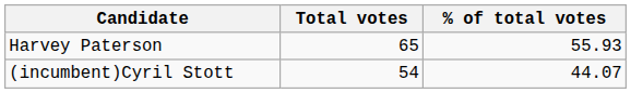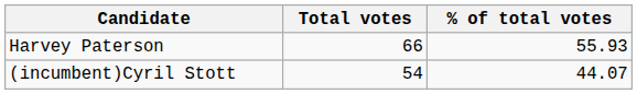Harvey Paterson | Total votes: 65 -> 66
